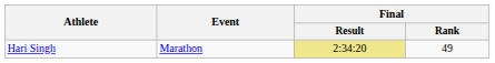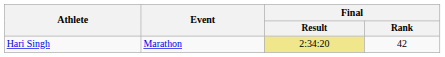Hari Singh | Final / Rank: 49 -> 42
